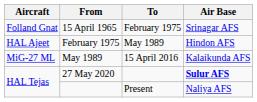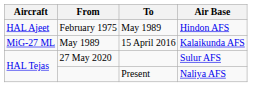- row: Folland Gnat | 15 April 1965 | February 1975 | Srinagar AFS
27 May 2020 | Air Base: bold -> normal
